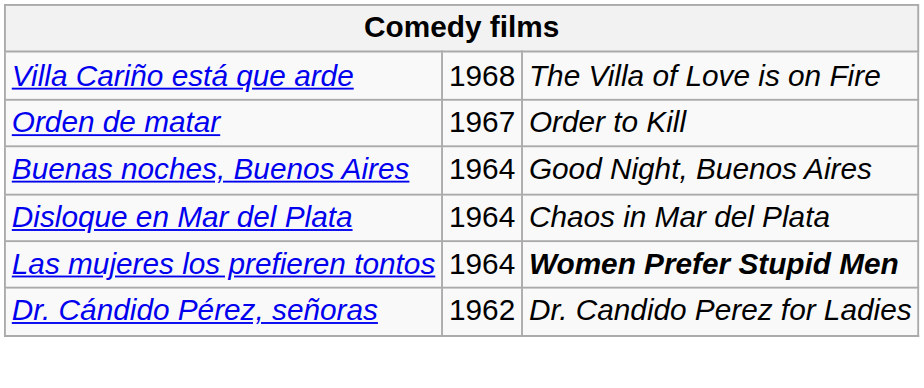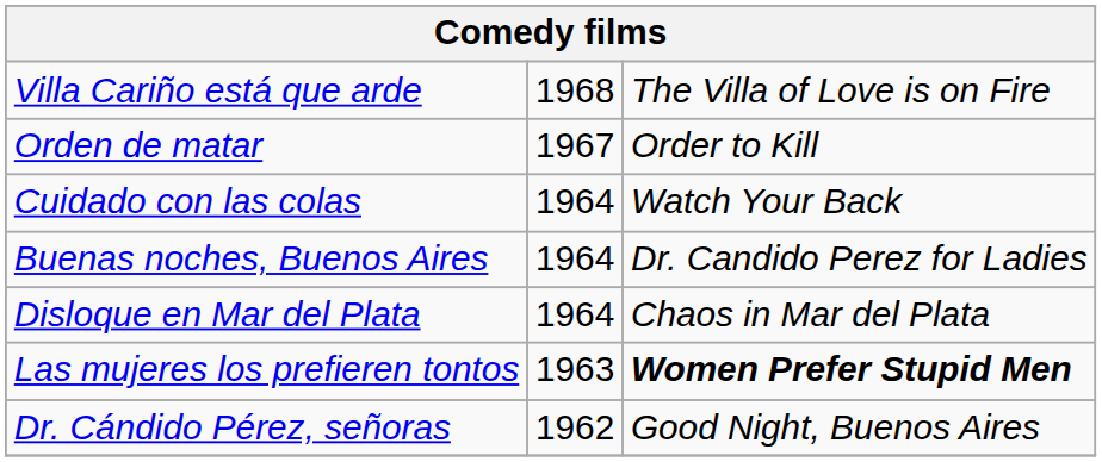+ row: Cuidado con las colas | 1964 | Watch Your Back
Buenas noches, Buenos Aires | column 3: Good Night, Buenos Aires -> Dr. Candido Perez for Ladies
Las mujeres los prefieren tontos | column 2: 1964 -> 1963
Dr. Cándido Pérez, señoras | column 3: Dr. Candido Perez for Ladies -> Good Night, Buenos Aires
